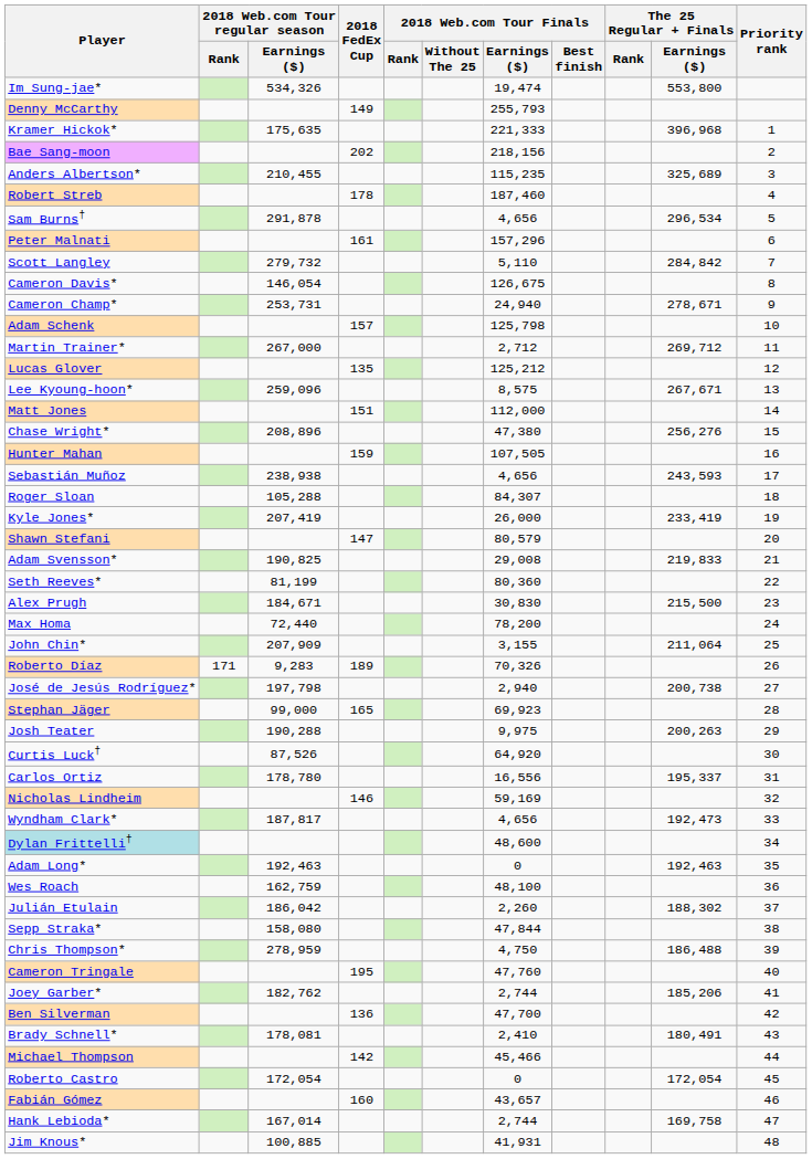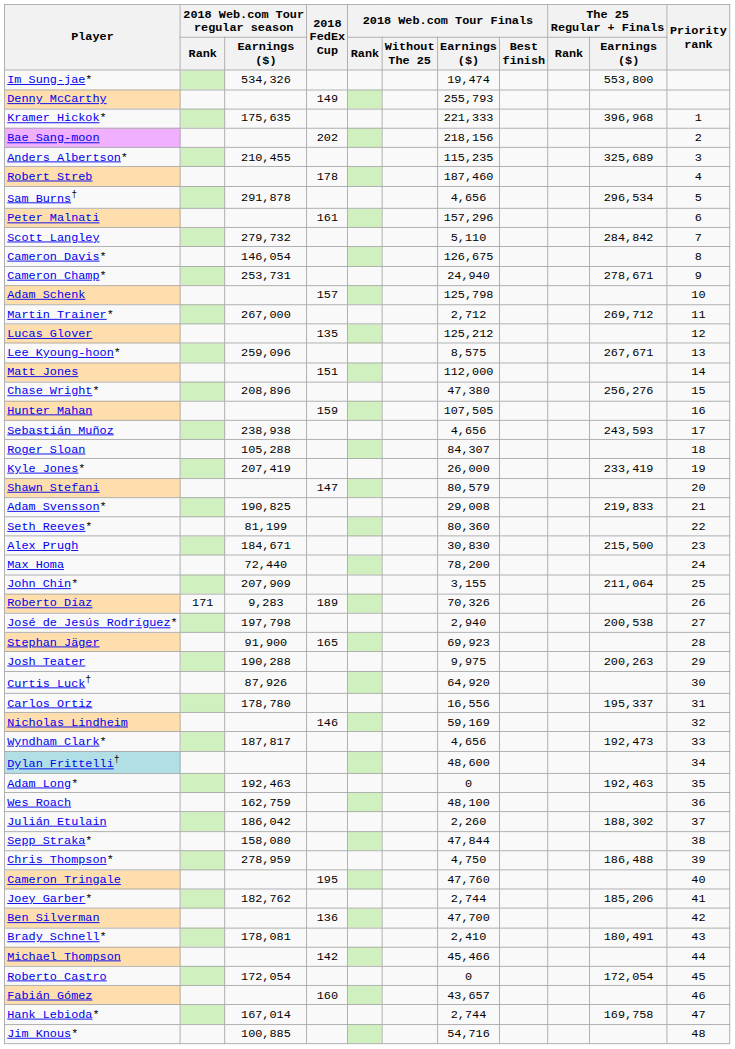José de Jesús Rodríguez* | The 25 Regular + Finals / Earnings ($): 200,738 -> 200,538
Stephan Jäger | 2018 Web.com Tour regular season / Earnings ($): 99,000 -> 91,900
Curtis Luck† | 2018 Web.com Tour regular season / Earnings ($): 87,526 -> 87,926
Jim Knous* | 2018 Web.com Tour Finals / Earnings ($): 41,931 -> 54,716
